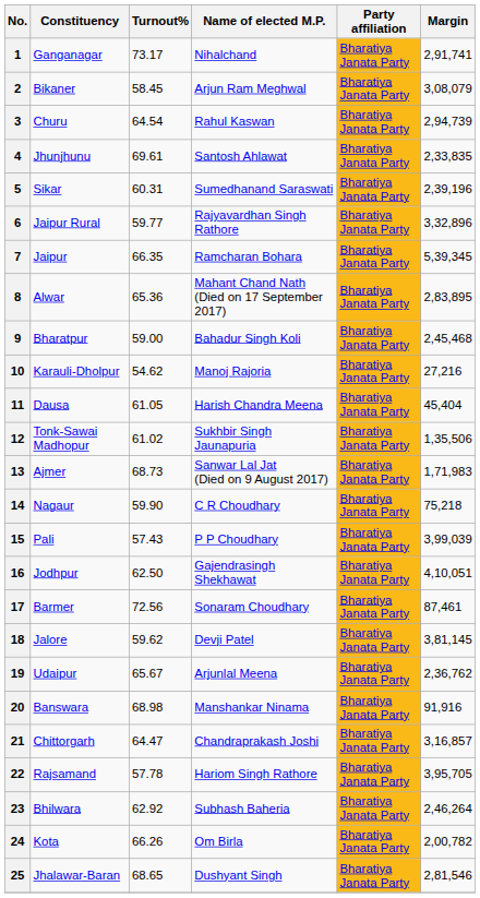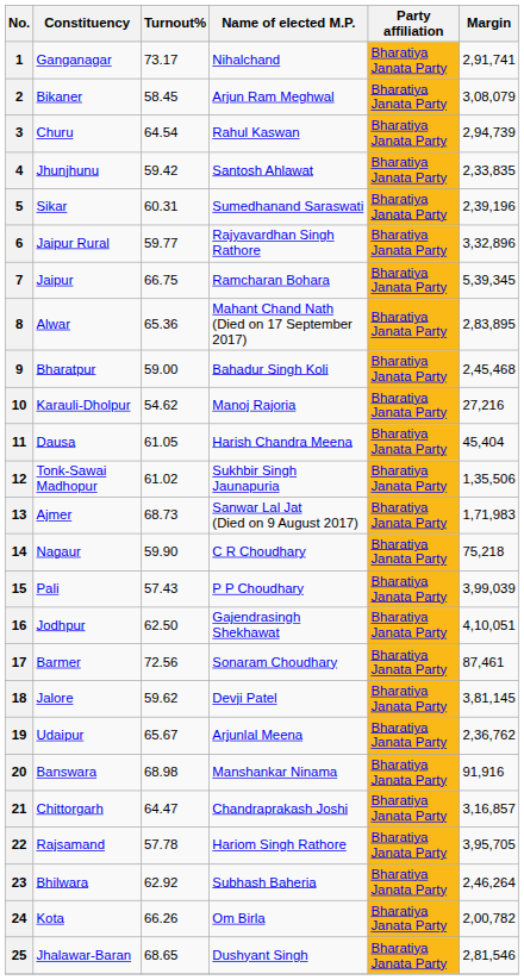4 | Turnout%: 69.61 -> 59.42
7 | Turnout%: 66.35 -> 66.75
